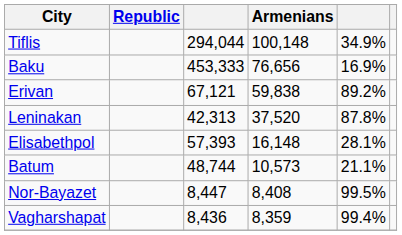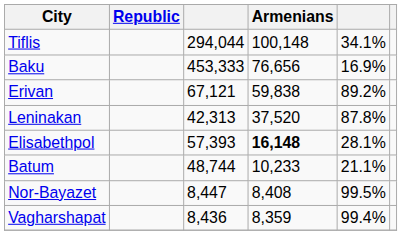Tiflis | column 5: 34.9% -> 34.1%
Elisabethpol | Armenians: normal -> bold
Batum | Armenians: 10,573 -> 10,233
